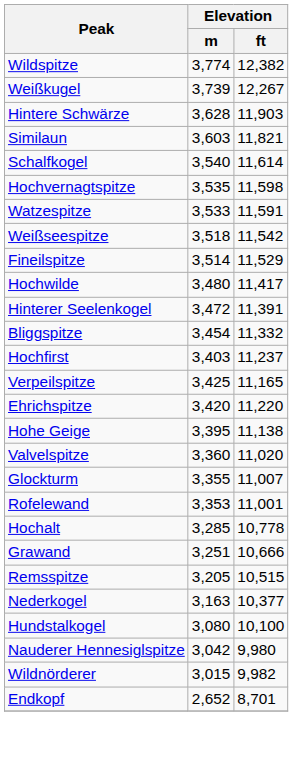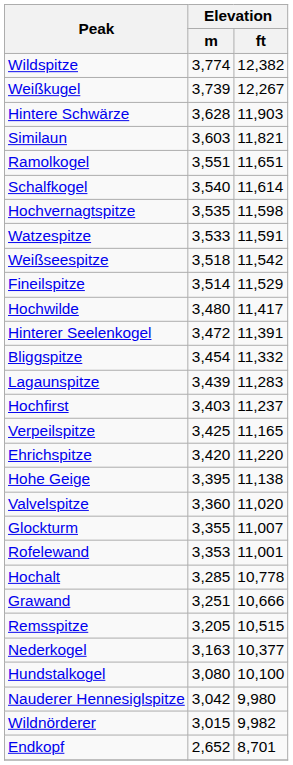+ row: Ramolkogel | 3,551 | 11,651
+ row: Lagaunspitze | 3,439 | 11,283
